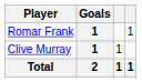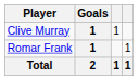rows swapped: Romar Frank <-> Clive Murray
